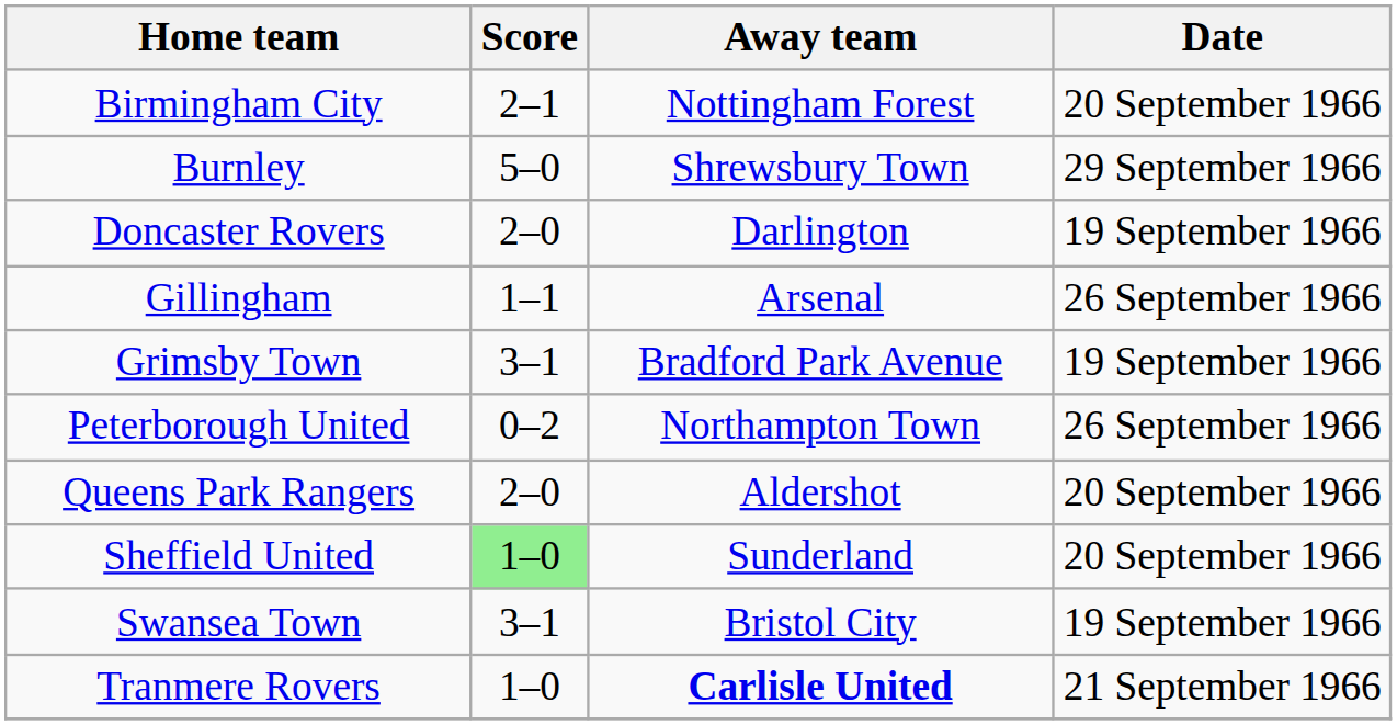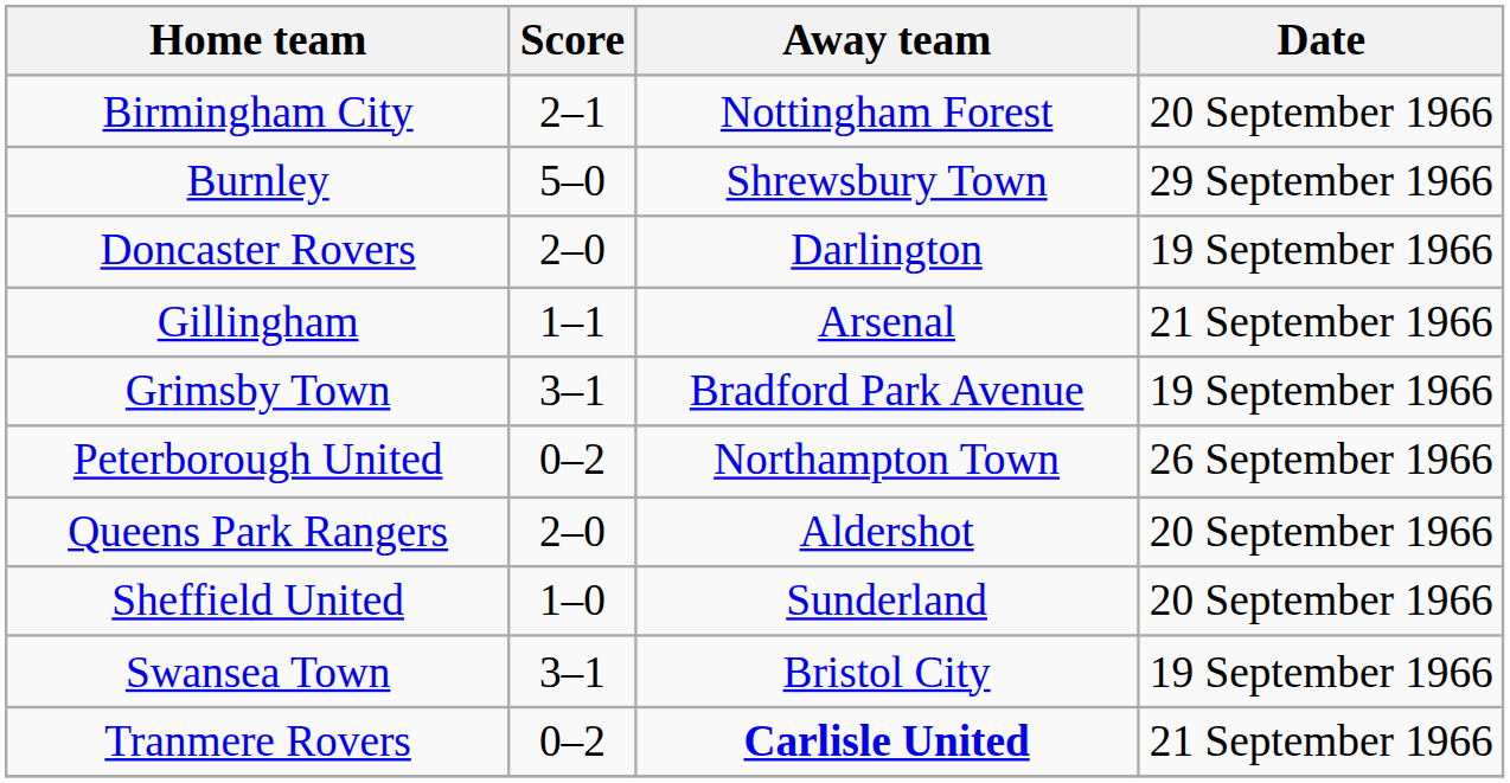Gillingham | Date: 26 September 1966 -> 21 September 1966
Sheffield United | Score: lightgreen background -> no background
Tranmere Rovers | Score: 1–0 -> 0–2
